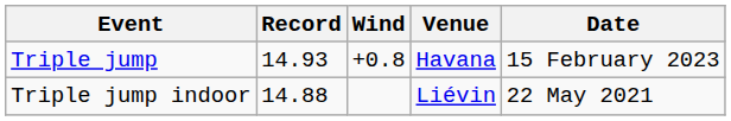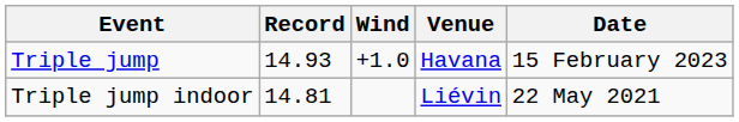Triple jump | Wind: +0.8 -> +1.0
Triple jump indoor | Record: 14.88 -> 14.81
